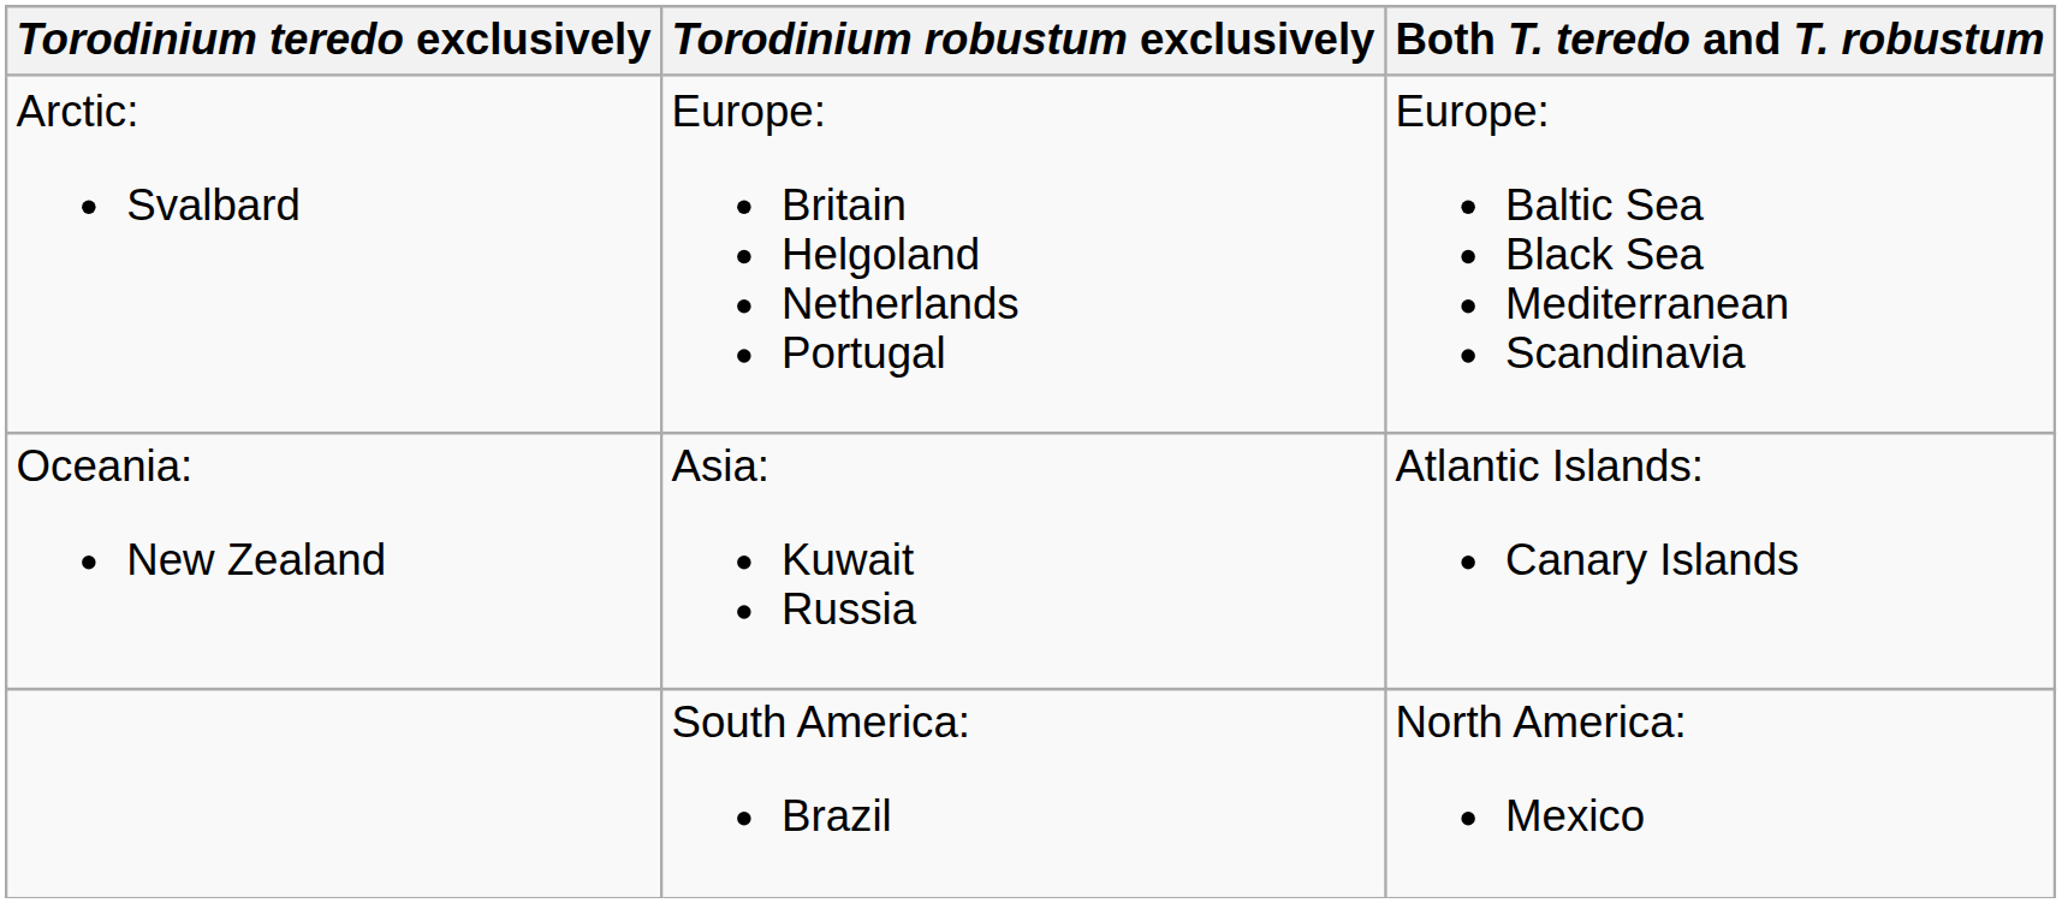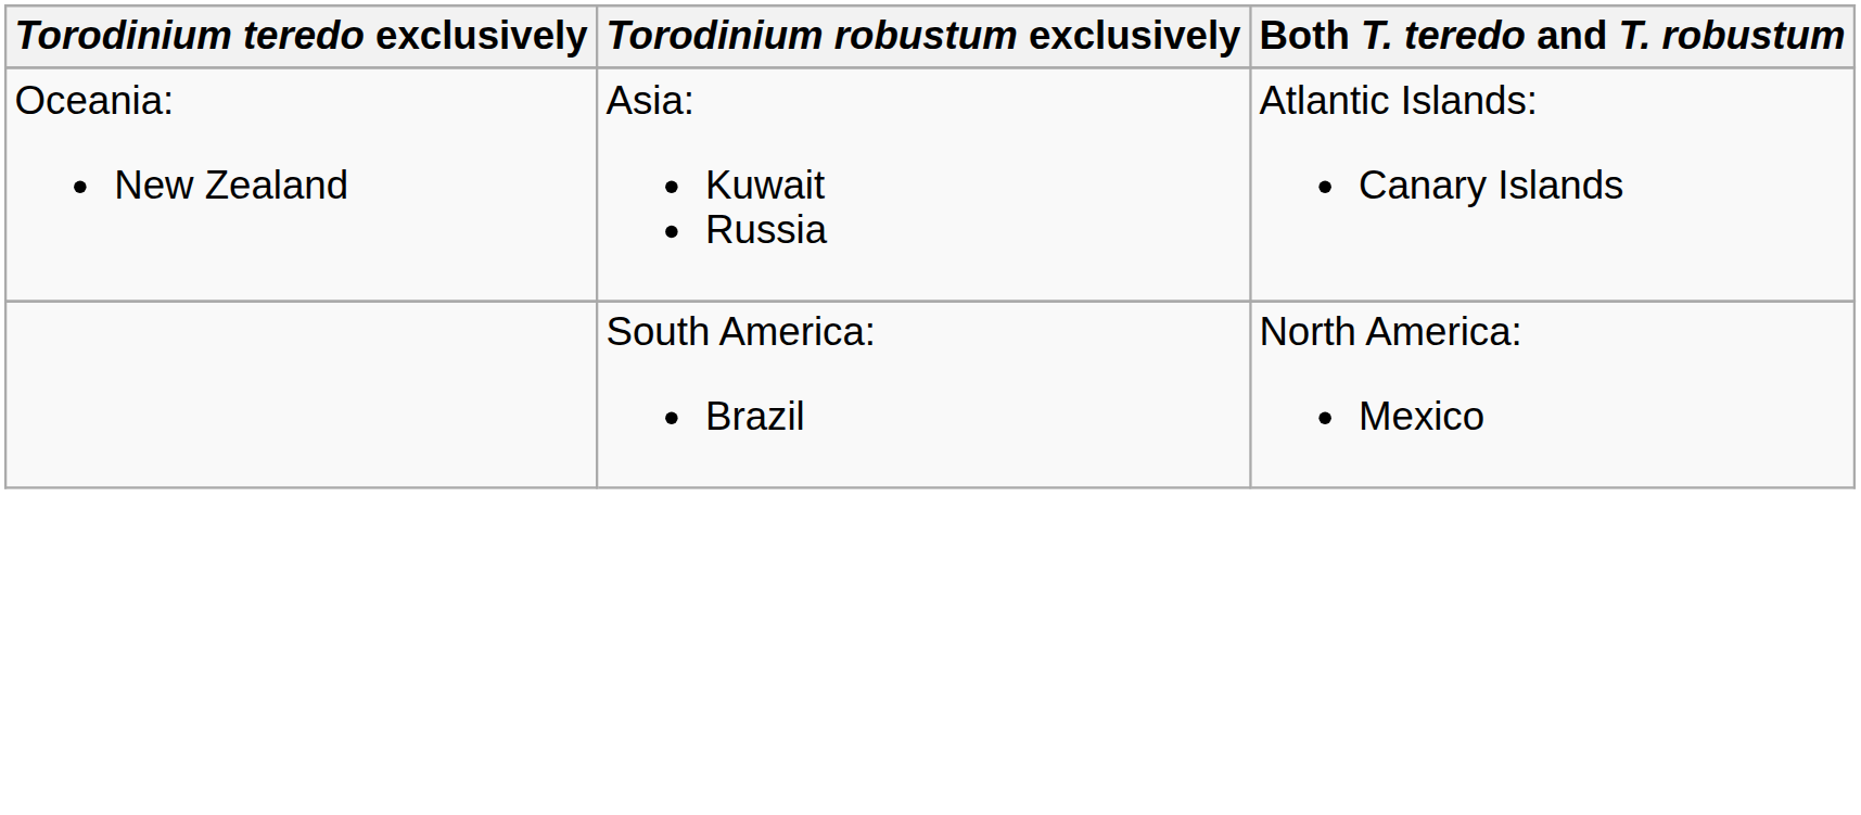- row: Arctic: Svalbard | Europe: Britain Helgoland Netherlands Portugal | Europe: Baltic Sea Black Sea Mediterranean Scandinavia
